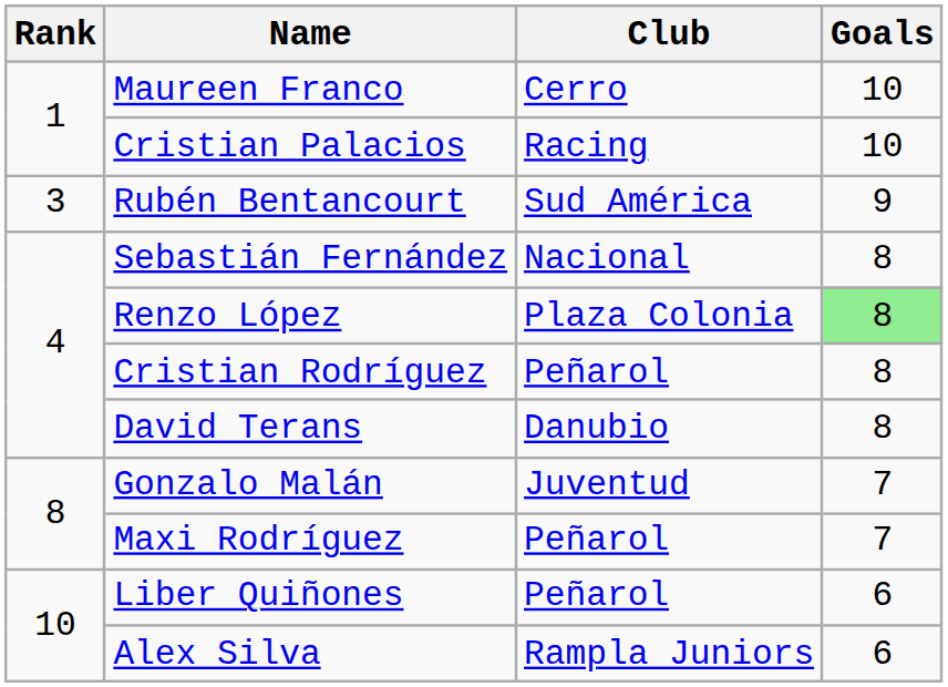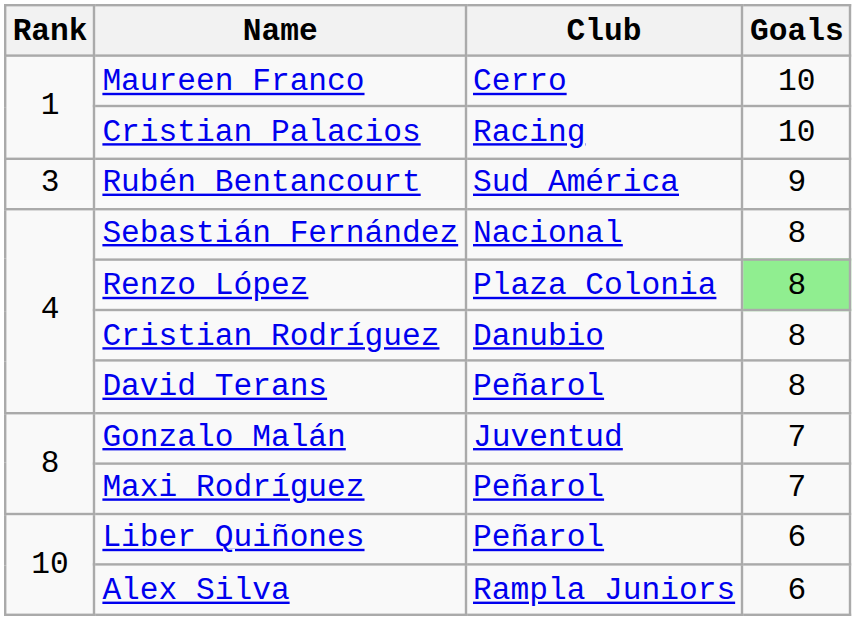Cristian Rodríguez | Club: Peñarol -> Danubio
David Terans | Club: Danubio -> Peñarol
